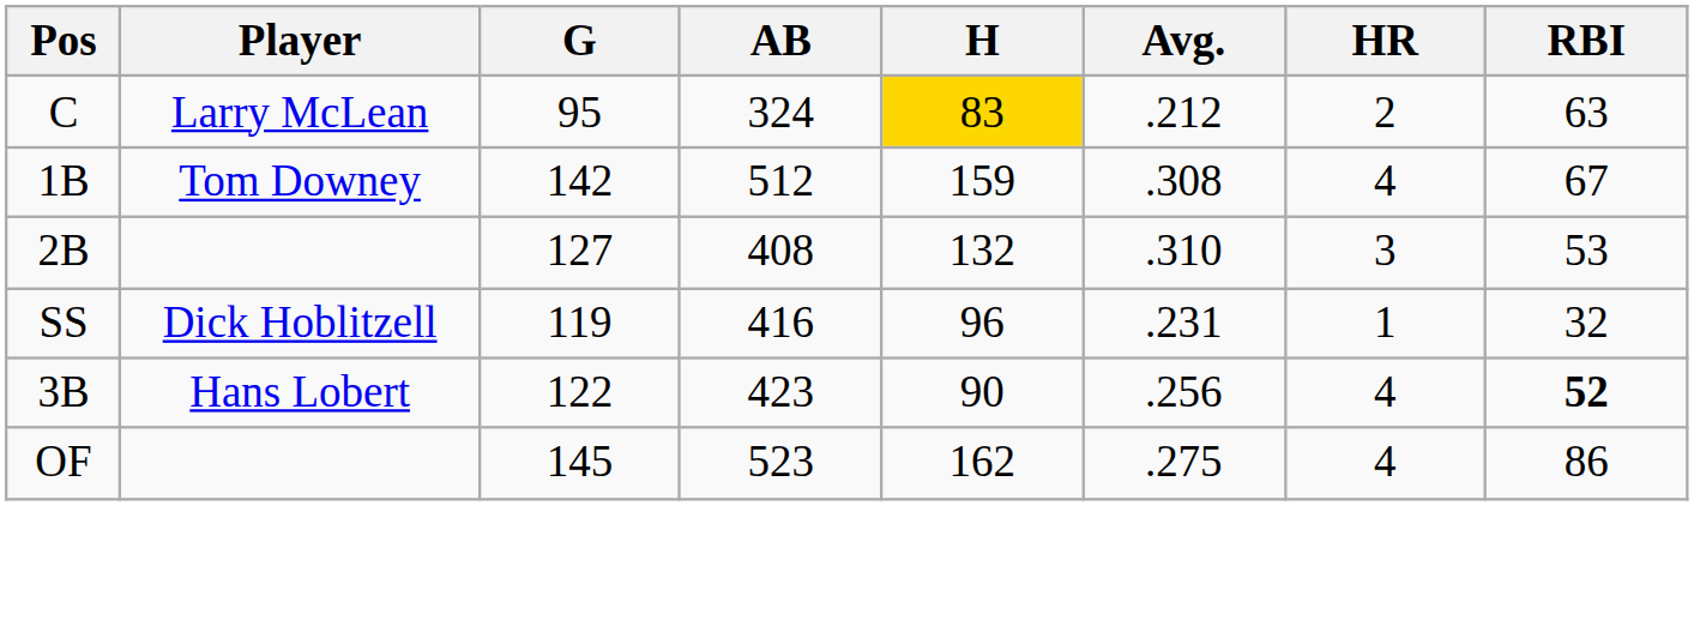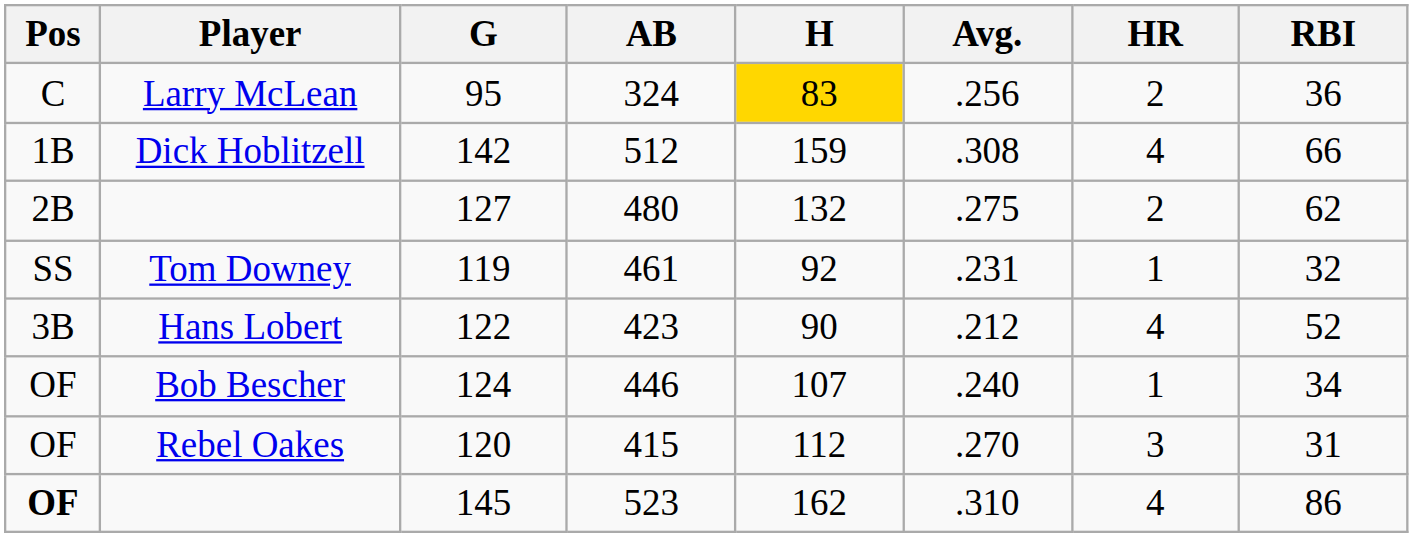95 | Avg.: .212 -> .256
95 | RBI: 63 -> 36
142 | Player: Tom Downey -> Dick Hoblitzell
142 | RBI: 67 -> 66
127 | AB: 408 -> 480
127 | Avg.: .310 -> .275
127 | HR: 3 -> 2
127 | RBI: 53 -> 62
119 | Player: Dick Hoblitzell -> Tom Downey
119 | AB: 416 -> 461
119 | H: 96 -> 92
122 | Avg.: .256 -> .212
122 | RBI: bold -> normal
+ row: OF | Bob Bescher | 124 | 446 | 107 | .240 | 1 | 34
+ row: OF | Rebel Oakes | 120 | 415 | 112 | .270 | 3 | 31
145 | Pos: normal -> bold
145 | Avg.: .275 -> .310
